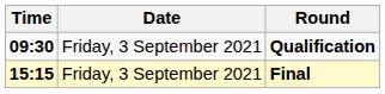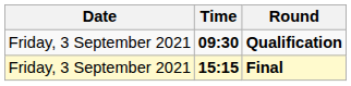columns swapped: Date <-> Time
